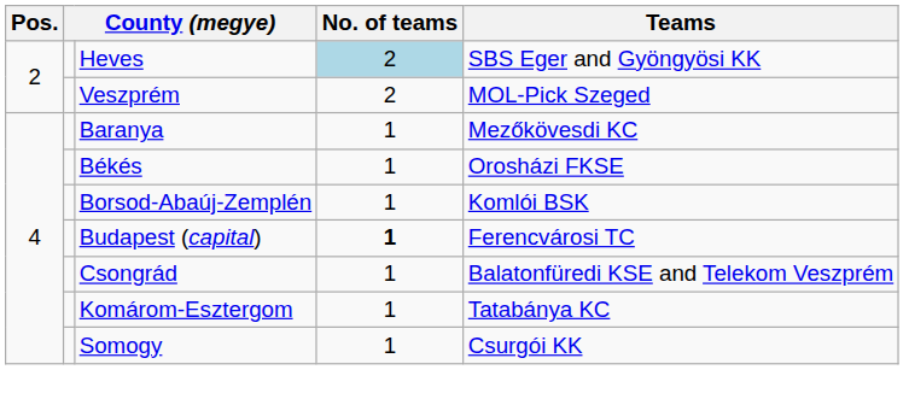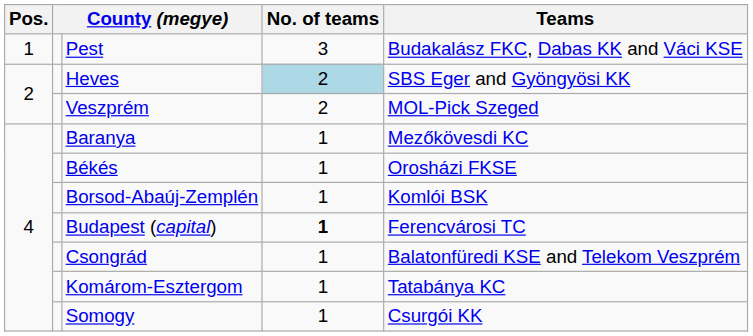+ row: 1 | Pest | 3 | Budakalász FKC, Dabas KK and Váci KSE
